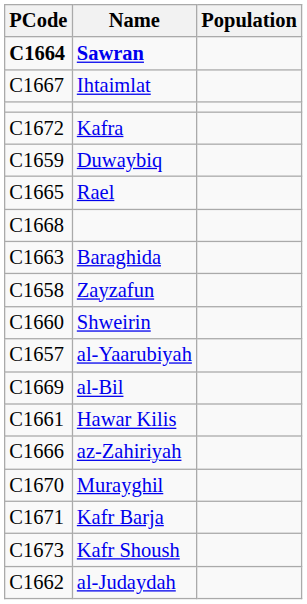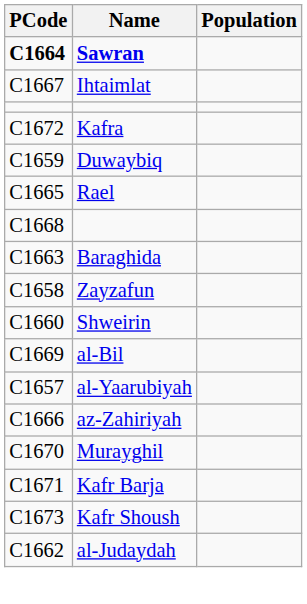rows swapped: al-Bil <-> al-Yaarubiyah
- row: C1661 | Hawar Kilis
